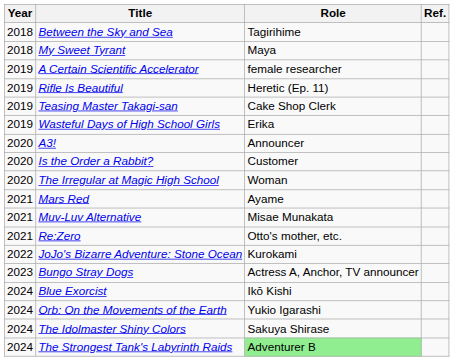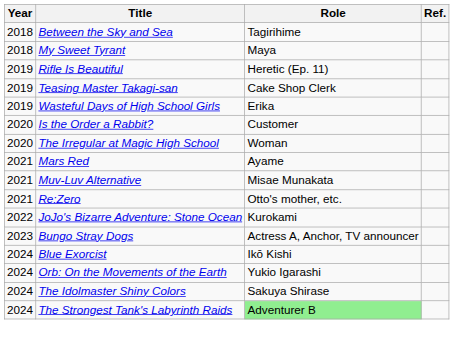- row: 2019 | A Certain Scientific Accelerator | female researcher
- row: 2020 | A3! | Announcer
